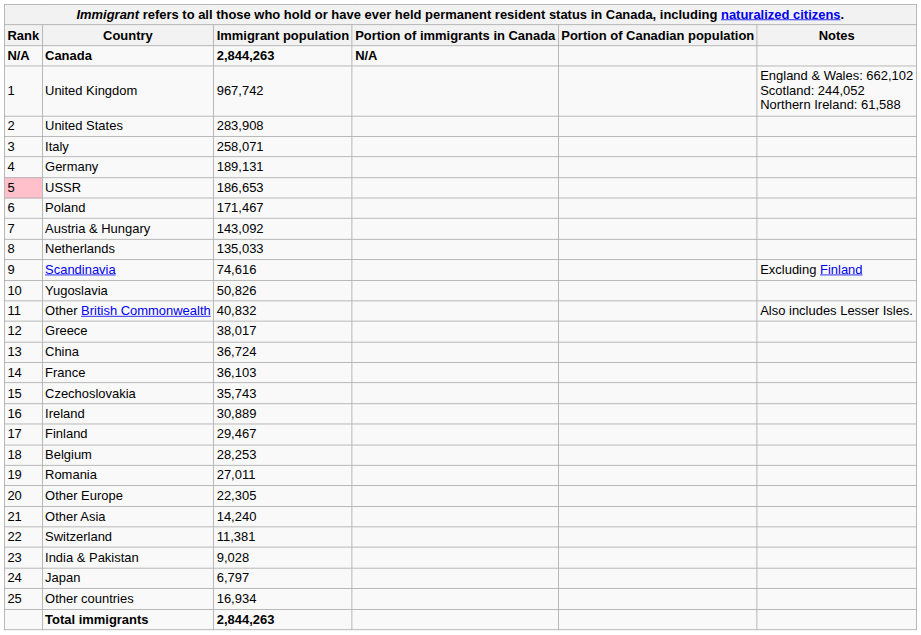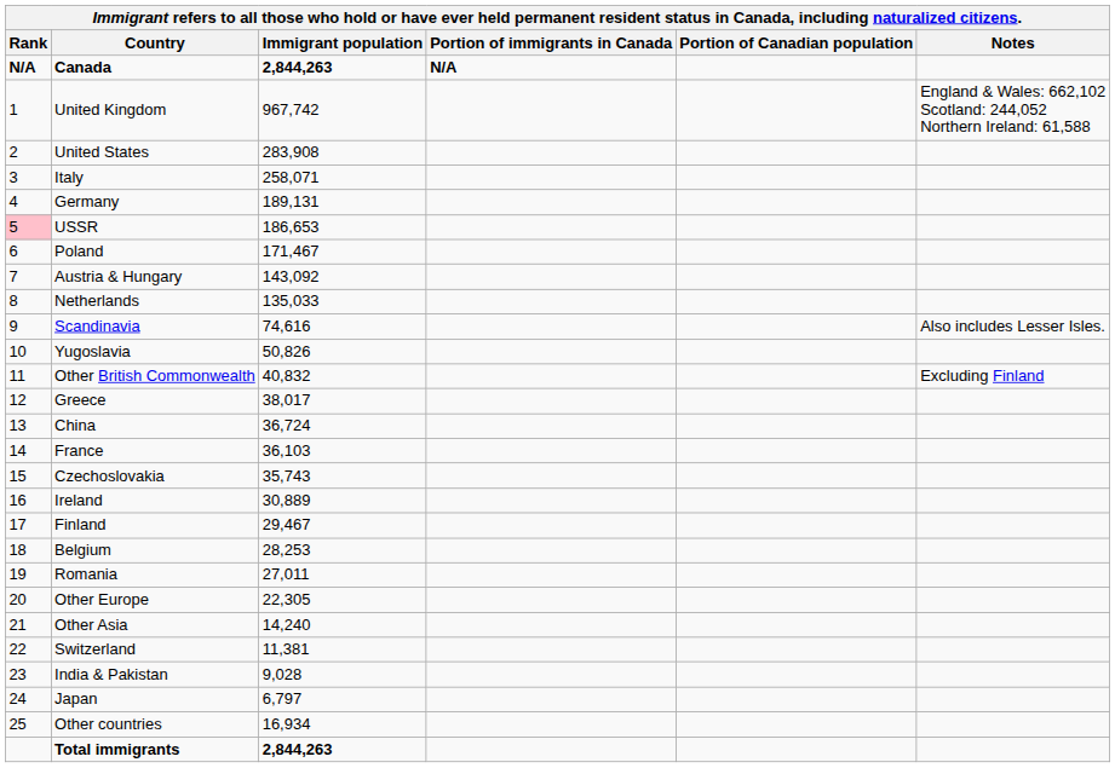Scandinavia | Notes: Excluding Finland -> Also includes Lesser Isles.
Other British Commonwealth | Notes: Also includes Lesser Isles. -> Excluding Finland
